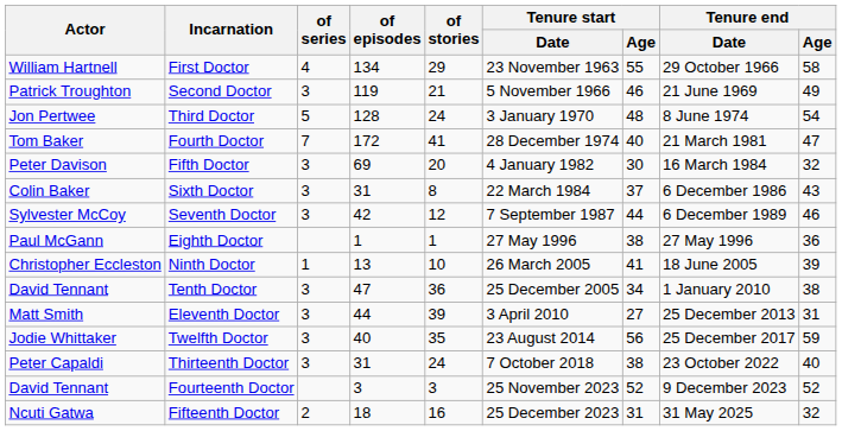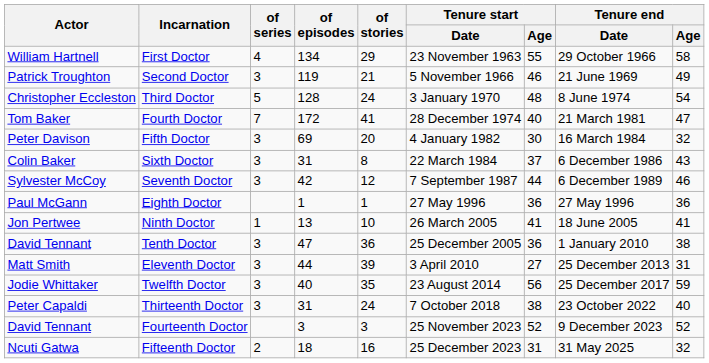Third Doctor | Actor: Jon Pertwee -> Christopher Eccleston
Eighth Doctor | Tenure start / Age: 38 -> 36
Ninth Doctor | Actor: Christopher Eccleston -> Jon Pertwee
Ninth Doctor | Tenure end / Age: 39 -> 41
Tenth Doctor | Tenure start / Age: 34 -> 36
